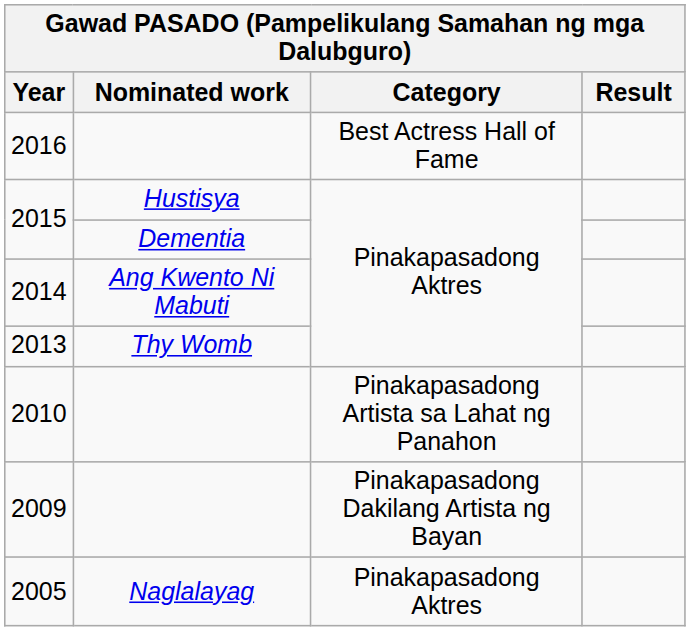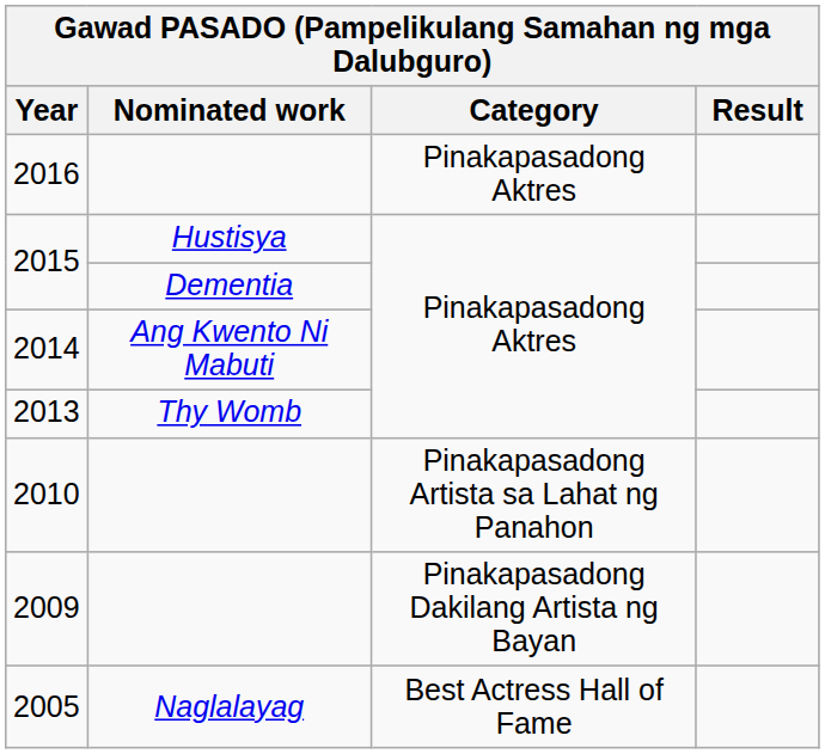2016 | Category: Best Actress Hall of Fame -> Pinakapasadong Aktres
2005 | Category: Pinakapasadong Aktres -> Best Actress Hall of Fame
